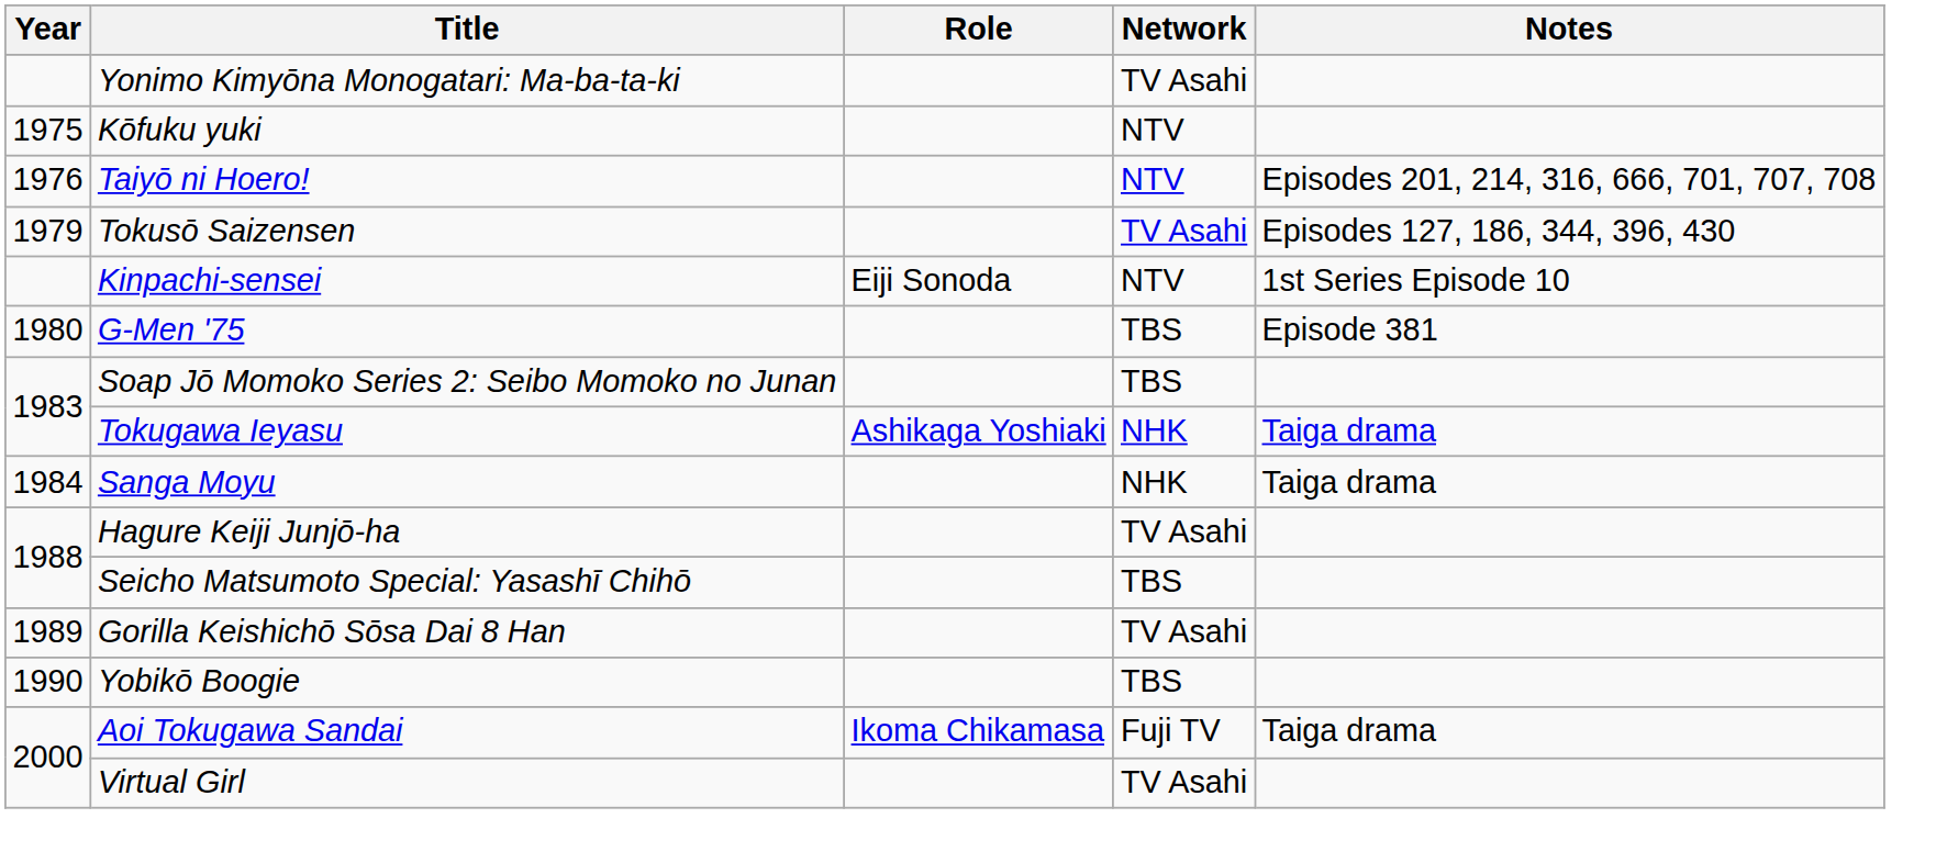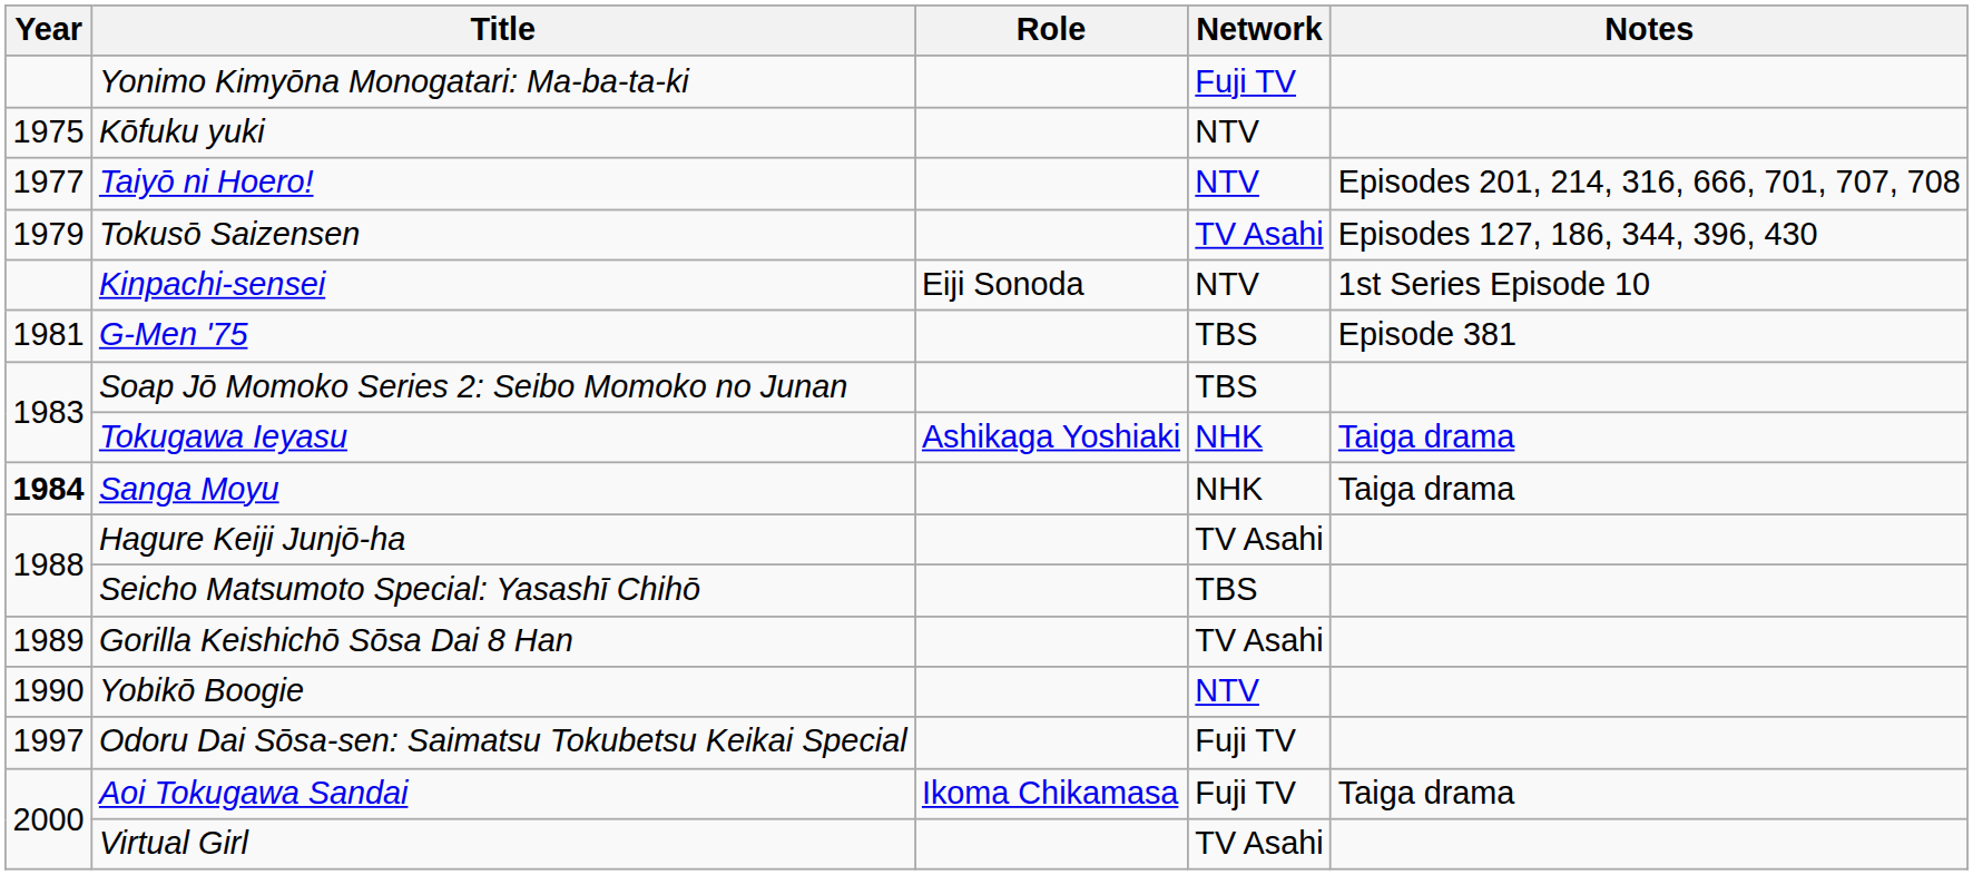Yonimo Kimyōna Monogatari: Ma-ba-ta-ki | Network: TV Asahi -> Fuji TV
Taiyō ni Hoero! | Year: 1976 -> 1977
G-Men '75 | Year: 1980 -> 1981
Sanga Moyu | Year: normal -> bold
Yobikō Boogie | Network: TBS -> NTV
+ row: 1997 | Odoru Dai Sōsa-sen: Saimatsu Tokubetsu Keikai Special | Fuji TV
